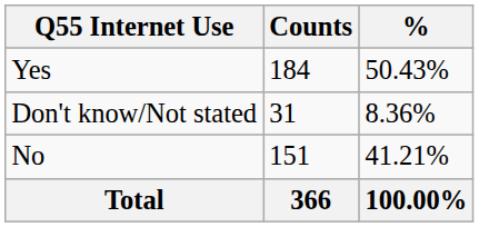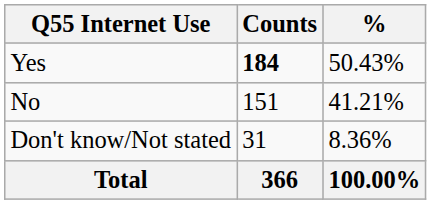Yes | Counts: normal -> bold
rows swapped: No <-> Don't know/Not stated
